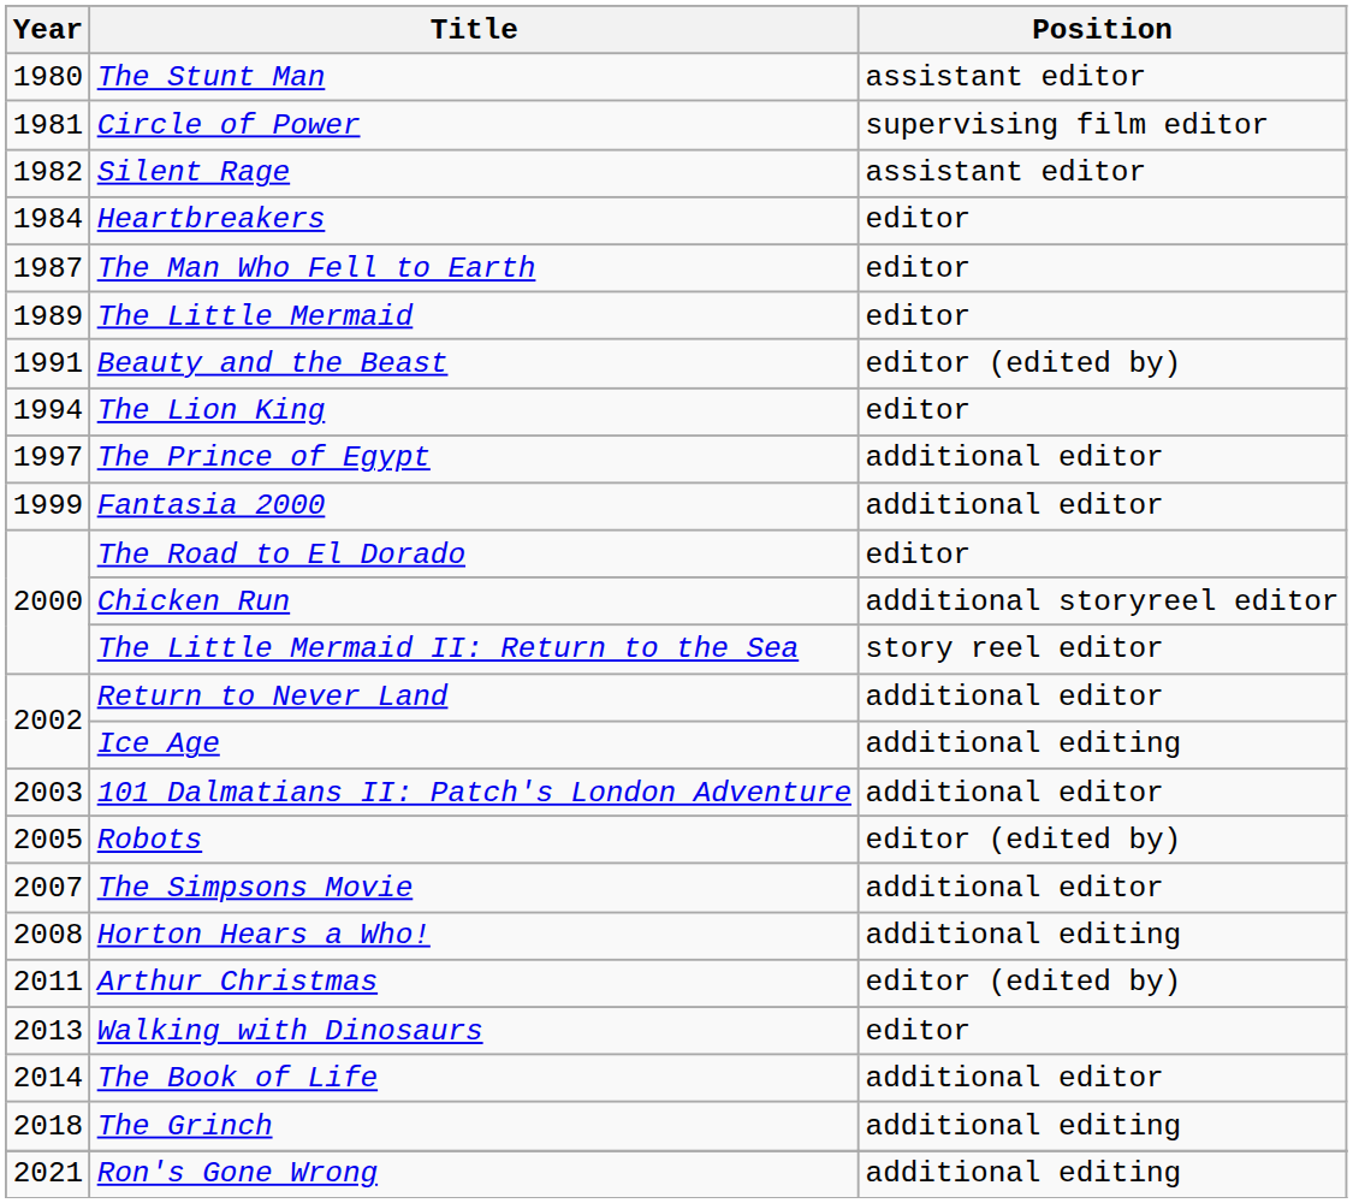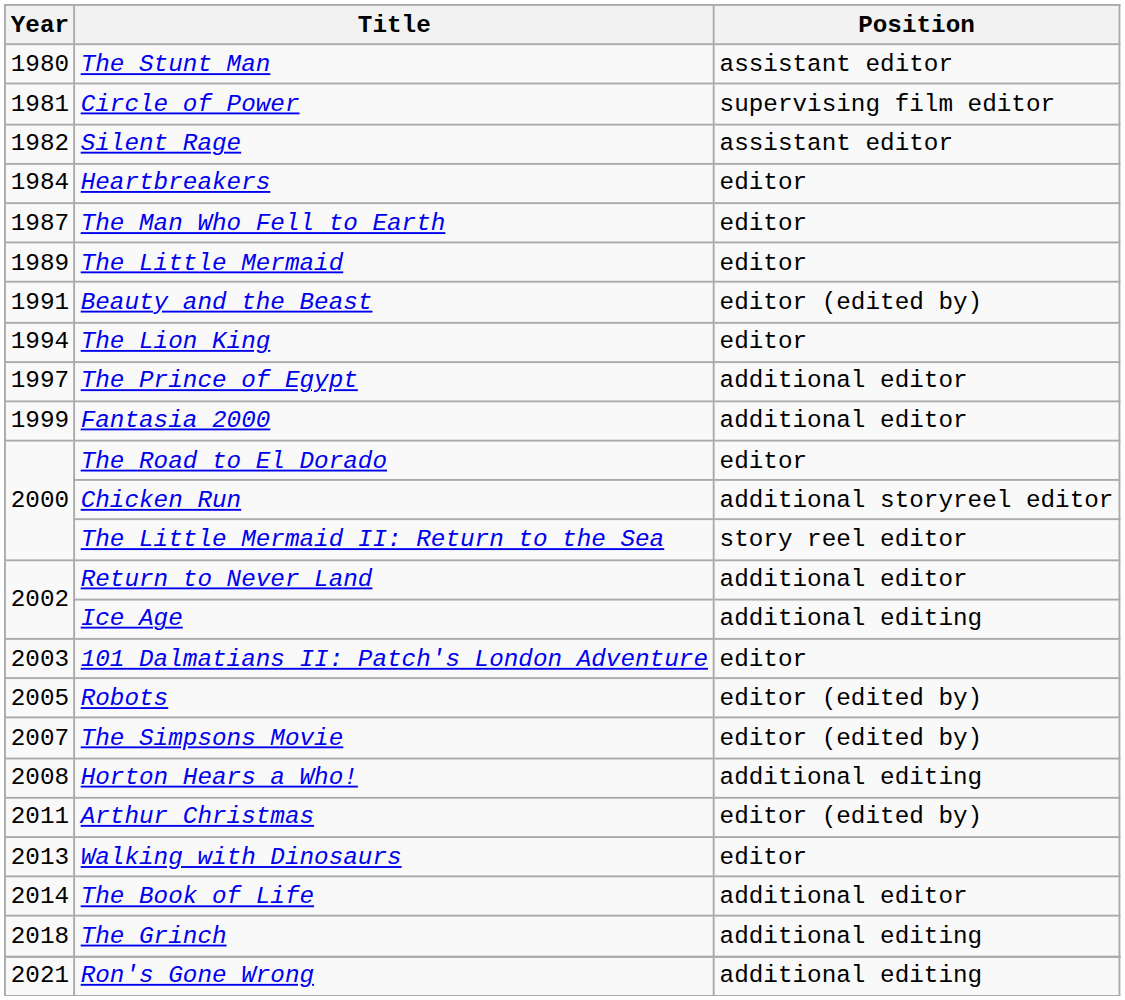101 Dalmatians II: Patch's London Adventure | Position: additional editor -> editor
The Simpsons Movie | Position: additional editor -> editor (edited by)
